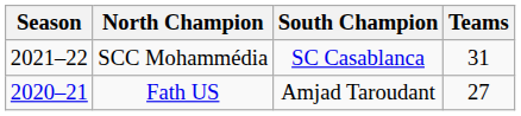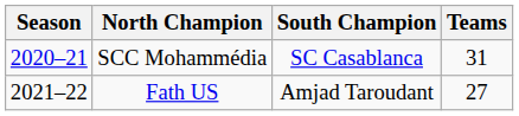SCC Mohammédia | Season: 2021–22 -> 2020–21
Fath US | Season: 2020–21 -> 2021–22
